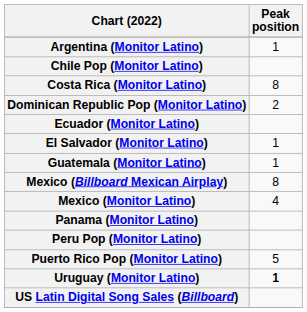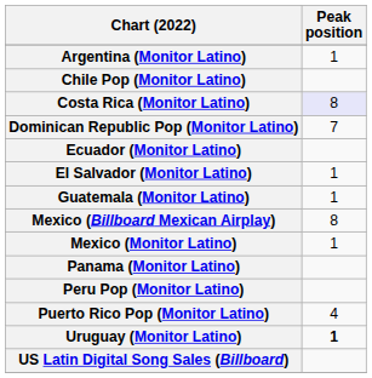Costa Rica (Monitor Latino) | Peak position: no background -> lavender background
Dominican Republic Pop (Monitor Latino) | Peak position: 2 -> 7
Mexico (Monitor Latino) | Peak position: 4 -> 1
Puerto Rico Pop (Monitor Latino) | Peak position: 5 -> 4
